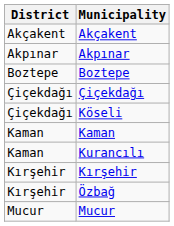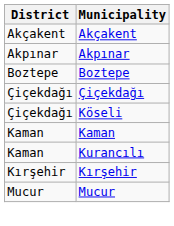- row: Kırşehir | Özbağ
